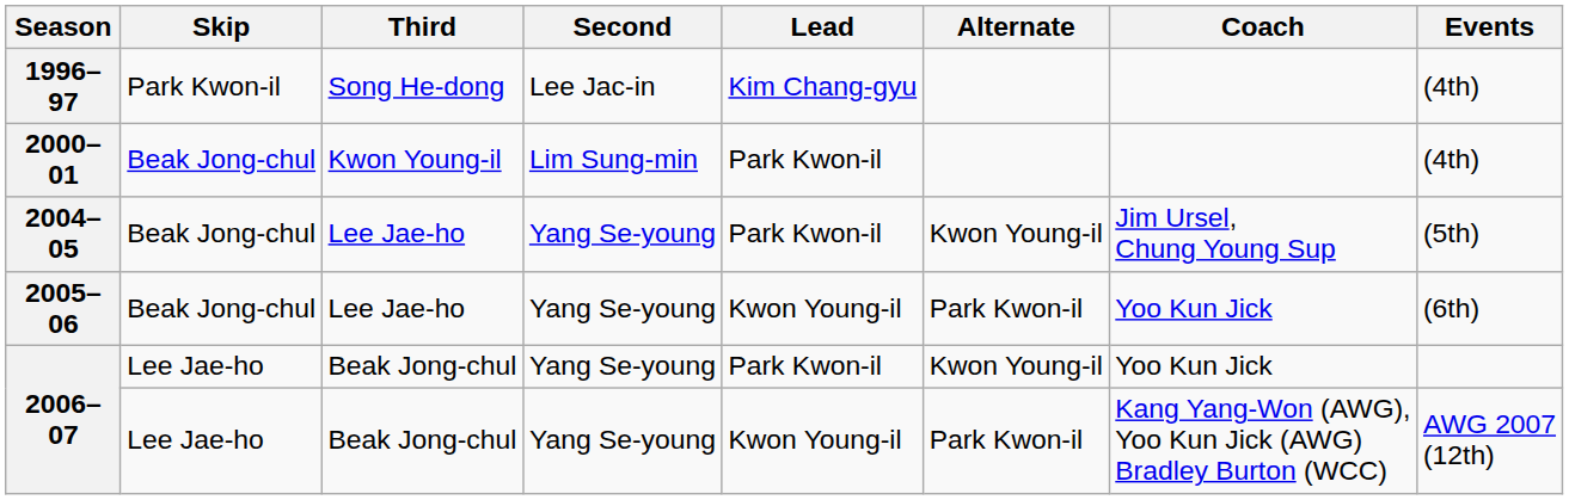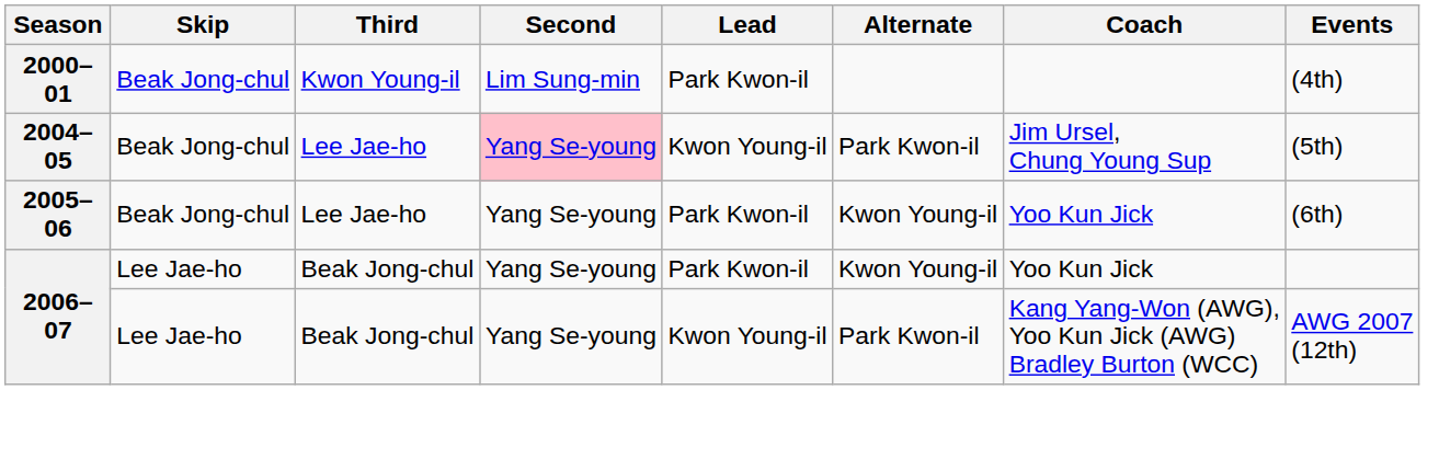- row: 1996–97 | Park Kwon-il | Song He-dong | Lee Jac-in | Kim Chang-gyu | (4th)
2004–05 | Second: no background -> pink background
2004–05 | Lead: Park Kwon-il -> Kwon Young-il
2004–05 | Alternate: Kwon Young-il -> Park Kwon-il
2005–06 | Lead: Kwon Young-il -> Park Kwon-il
2005–06 | Alternate: Park Kwon-il -> Kwon Young-il
